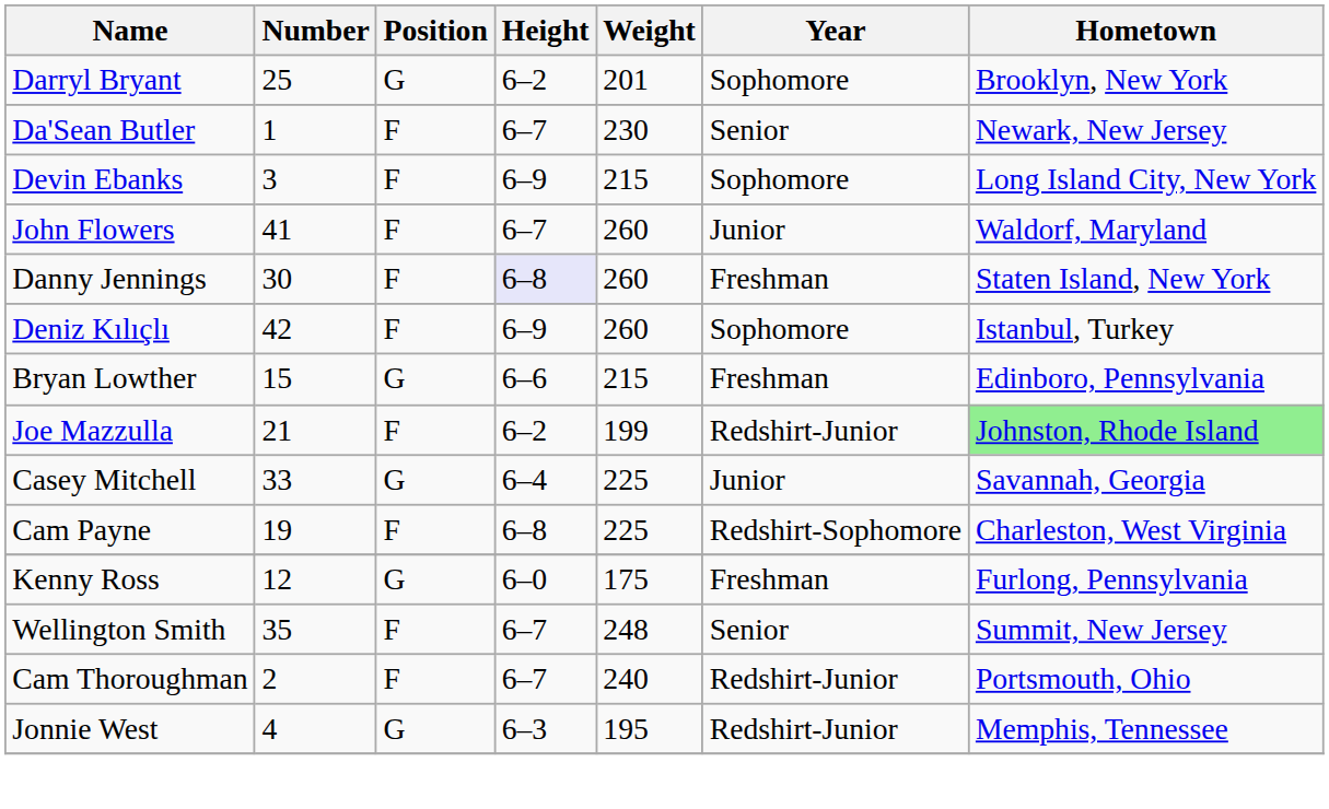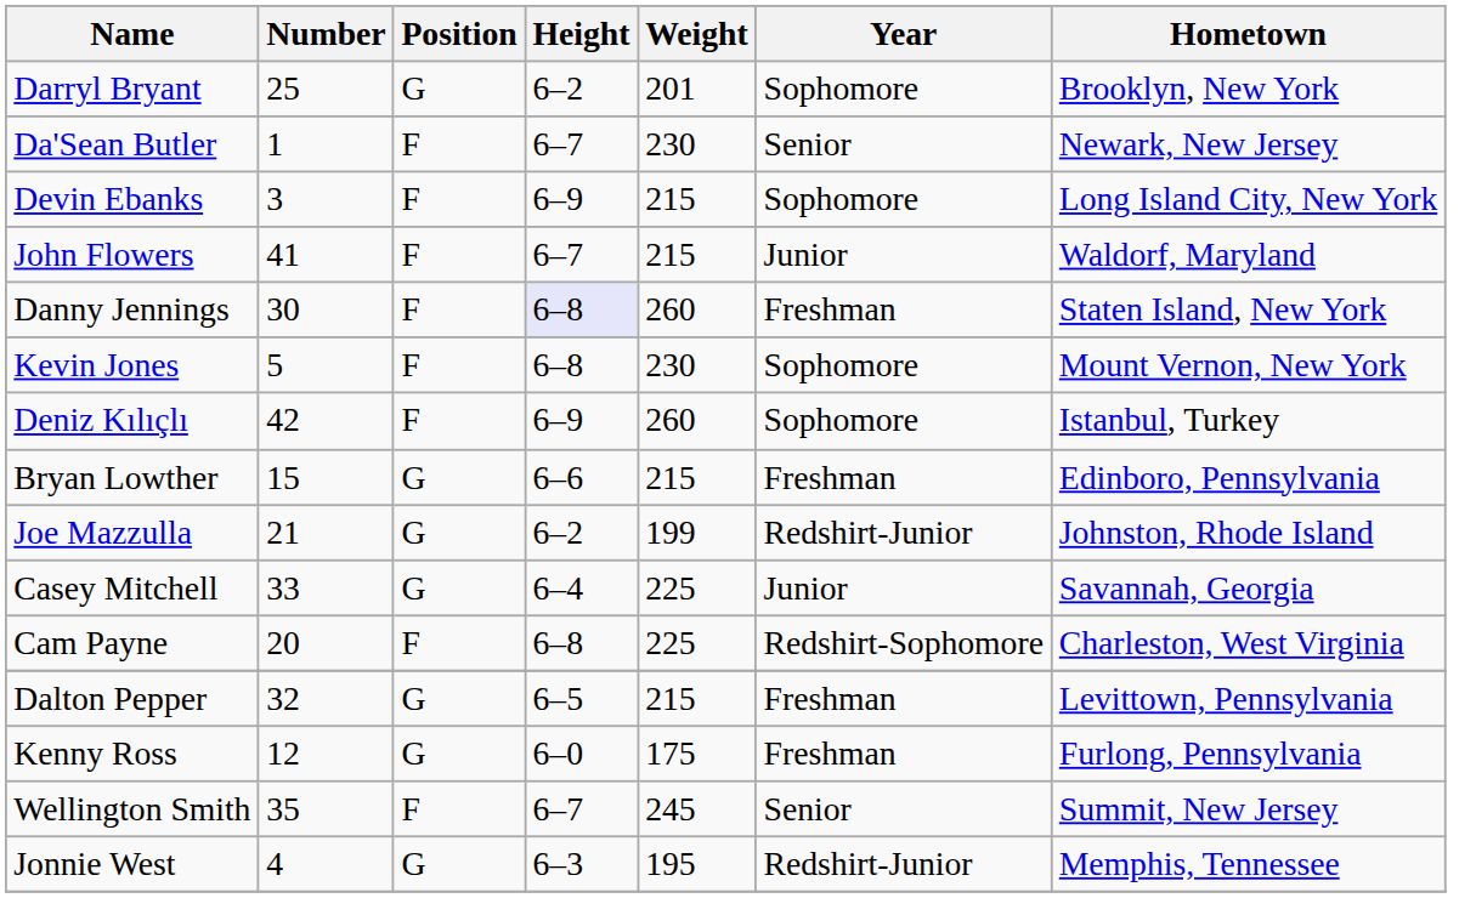John Flowers | Weight: 260 -> 215
+ row: Kevin Jones | 5 | F | 6–8 | 230 | Sophomore | Mount Vernon, New York
Joe Mazzulla | Position: F -> G
Joe Mazzulla | Hometown: lightgreen background -> no background
Cam Payne | Number: 19 -> 20
+ row: Dalton Pepper | 32 | G | 6–5 | 215 | Freshman | Levittown, Pennsylvania
Wellington Smith | Weight: 248 -> 245
- row: Cam Thoroughman | 2 | F | 6–7 | 240 | Redshirt-Junior | Portsmouth, Ohio
